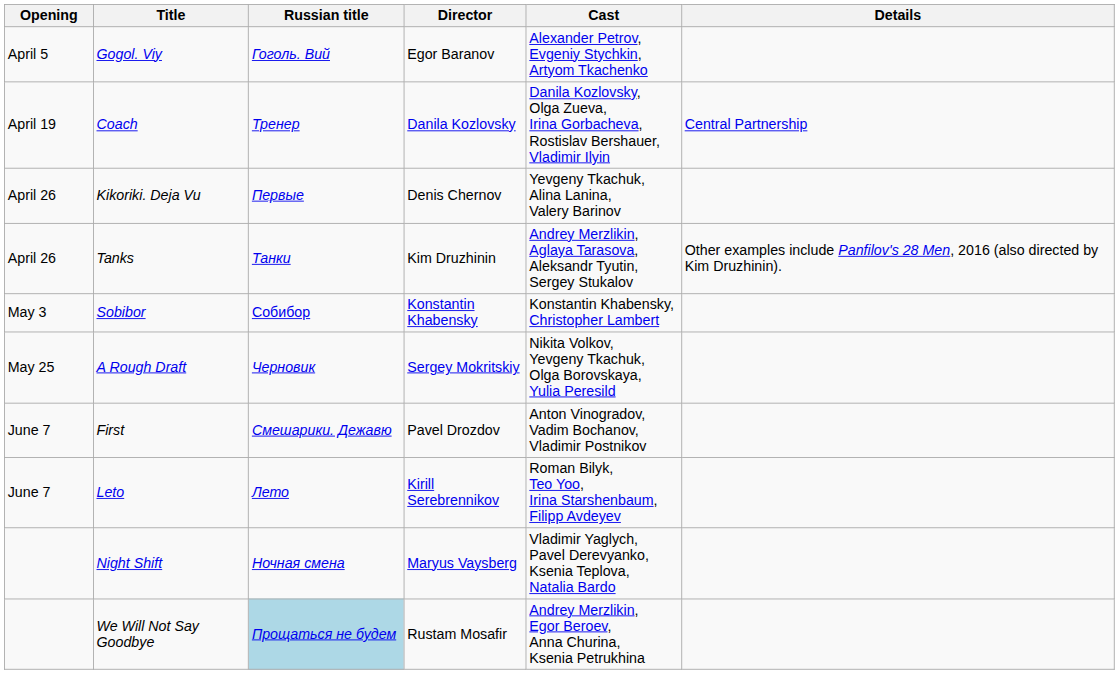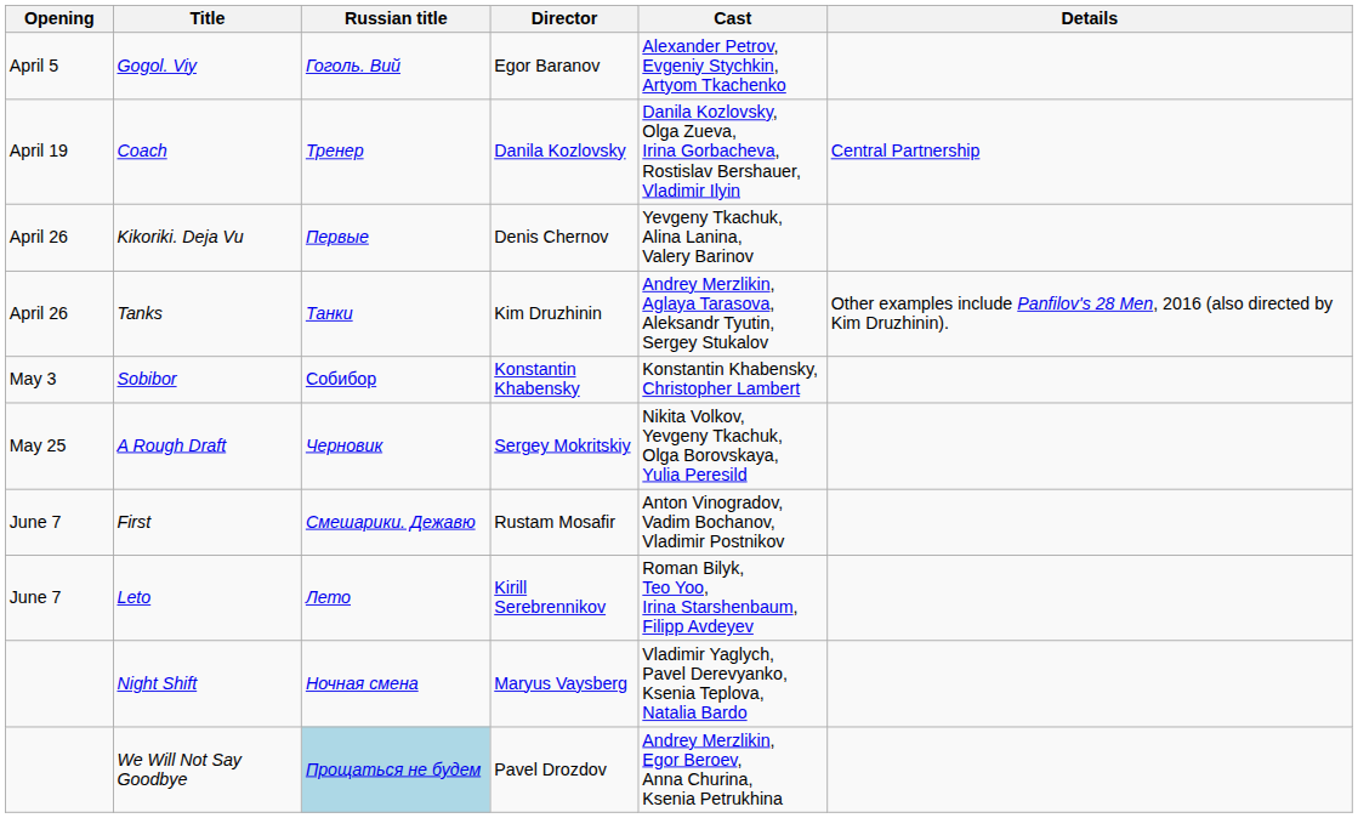First | Director: Pavel Drozdov -> Rustam Mosafir
We Will Not Say Goodbye | Director: Rustam Mosafir -> Pavel Drozdov
